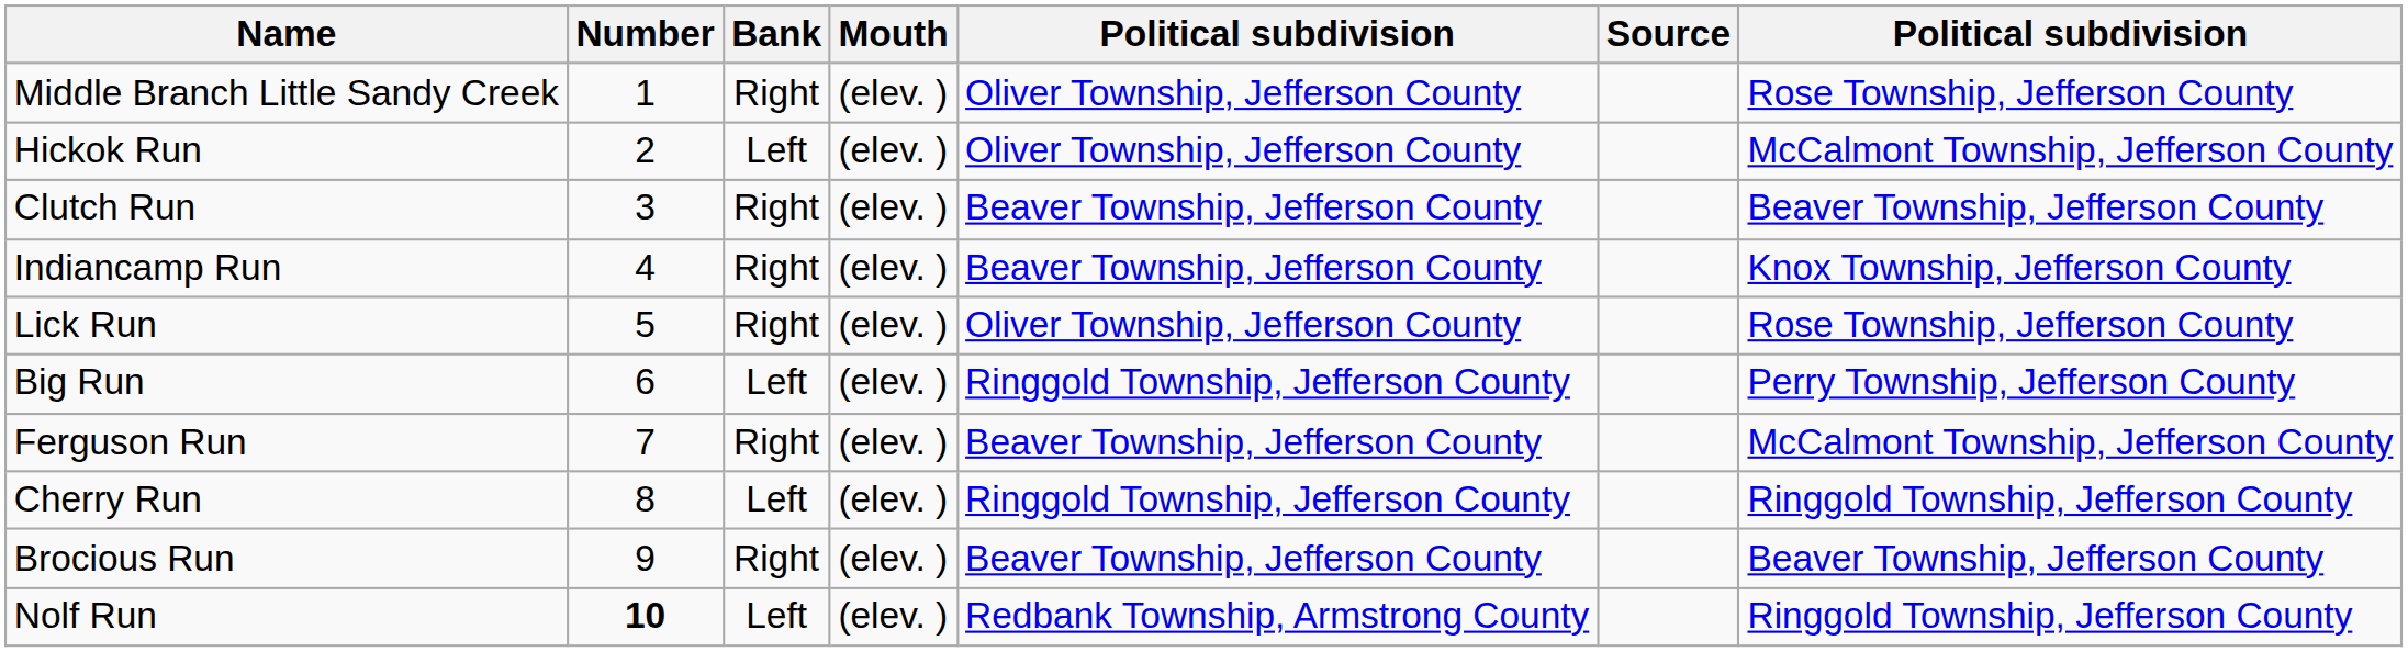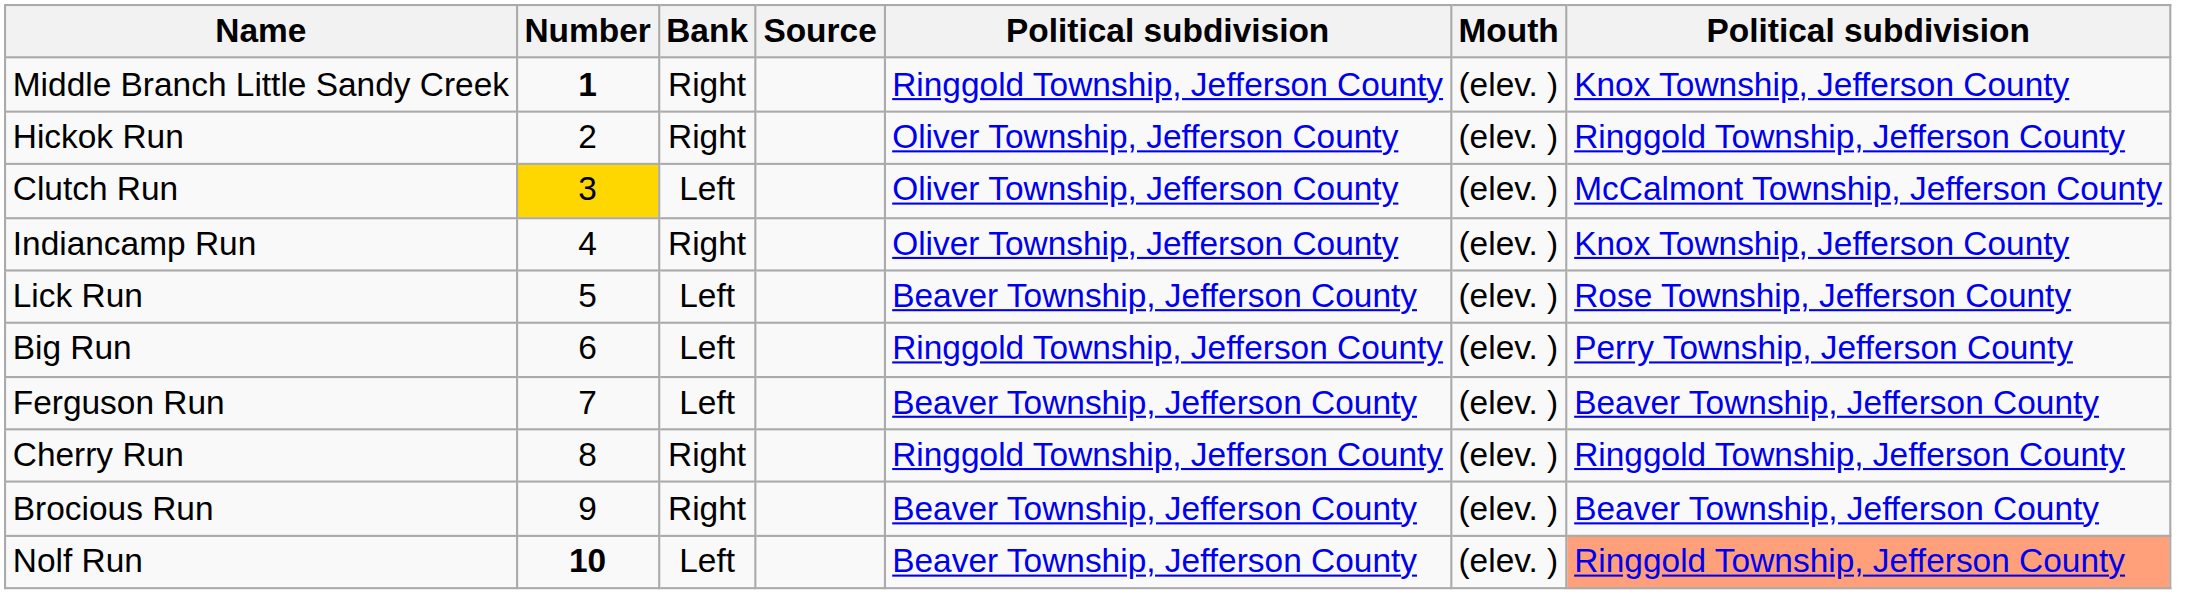columns swapped: Mouth <-> Source
Middle Branch Little Sandy Creek | Number: normal -> bold
Middle Branch Little Sandy Creek | column 5: Oliver Township, Jefferson County -> Ringgold Township, Jefferson County
Middle Branch Little Sandy Creek | column 7: Rose Township, Jefferson County -> Knox Township, Jefferson County
Hickok Run | Bank: Left -> Right
Hickok Run | column 7: McCalmont Township, Jefferson County -> Ringgold Township, Jefferson County
Clutch Run | Number: no background -> gold background
Clutch Run | Bank: Right -> Left
Clutch Run | column 5: Beaver Township, Jefferson County -> Oliver Township, Jefferson County
Clutch Run | column 7: Beaver Township, Jefferson County -> McCalmont Township, Jefferson County
Indiancamp Run | column 5: Beaver Township, Jefferson County -> Oliver Township, Jefferson County
Lick Run | Bank: Right -> Left
Lick Run | column 5: Oliver Township, Jefferson County -> Beaver Township, Jefferson County
Ferguson Run | Bank: Right -> Left
Ferguson Run | column 7: McCalmont Township, Jefferson County -> Beaver Township, Jefferson County
Cherry Run | Bank: Left -> Right
Nolf Run | column 5: Redbank Township, Armstrong County -> Beaver Township, Jefferson County
Nolf Run | column 7: no background -> lightsalmon background
